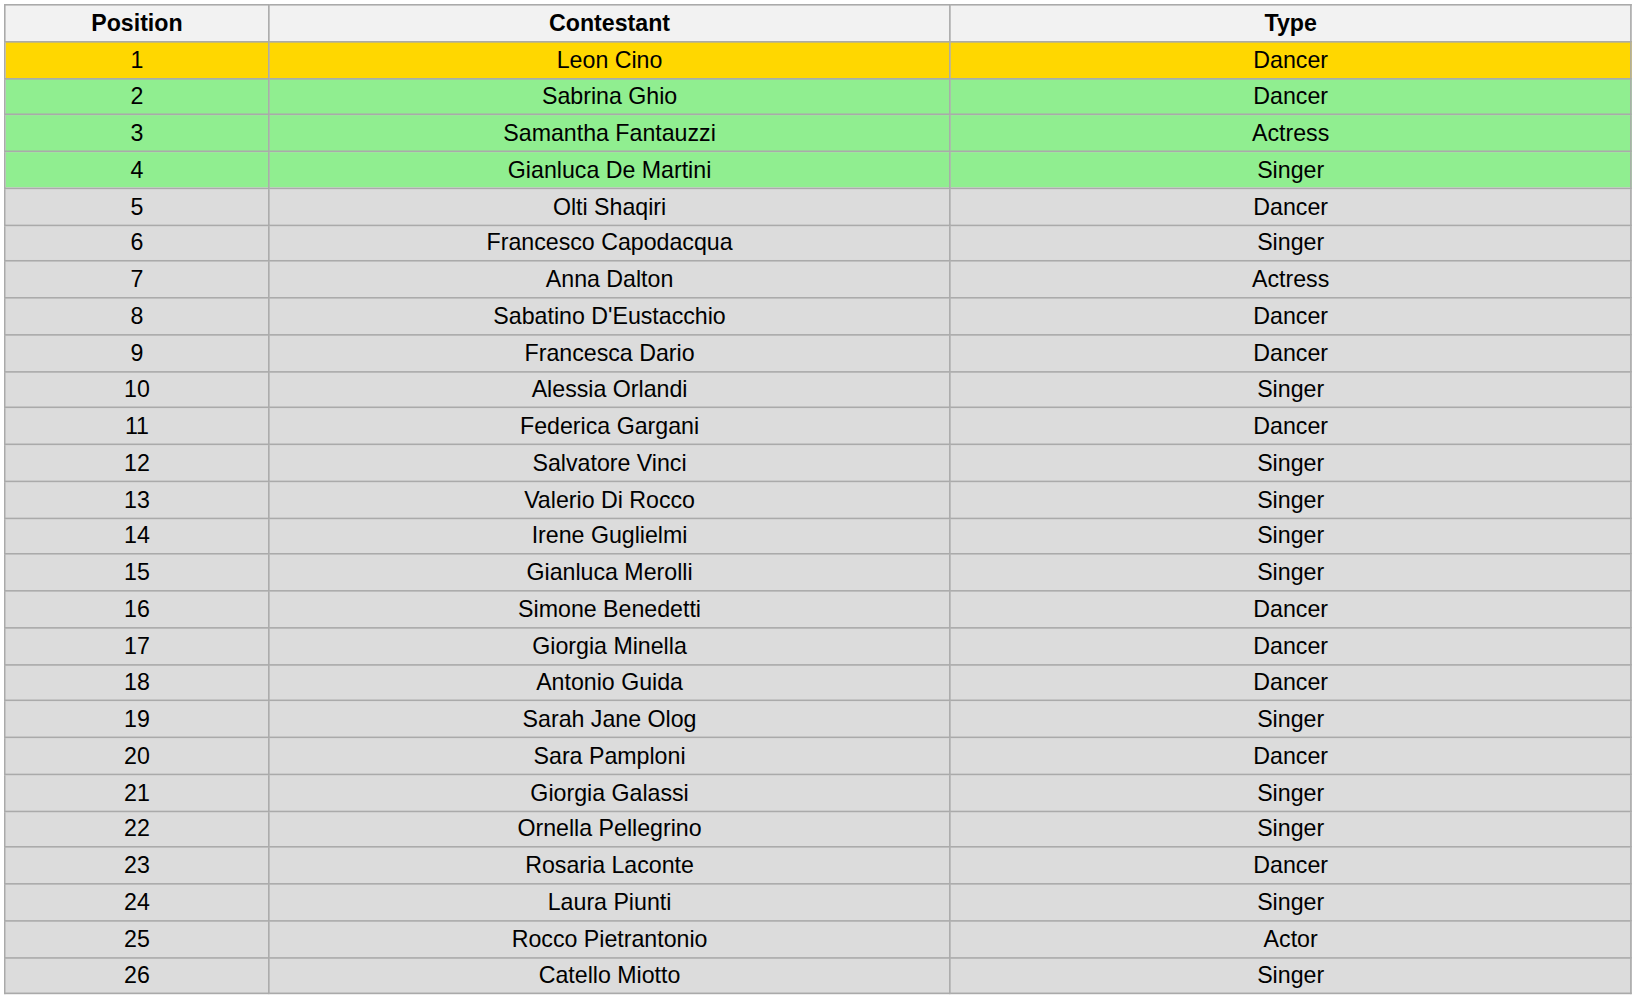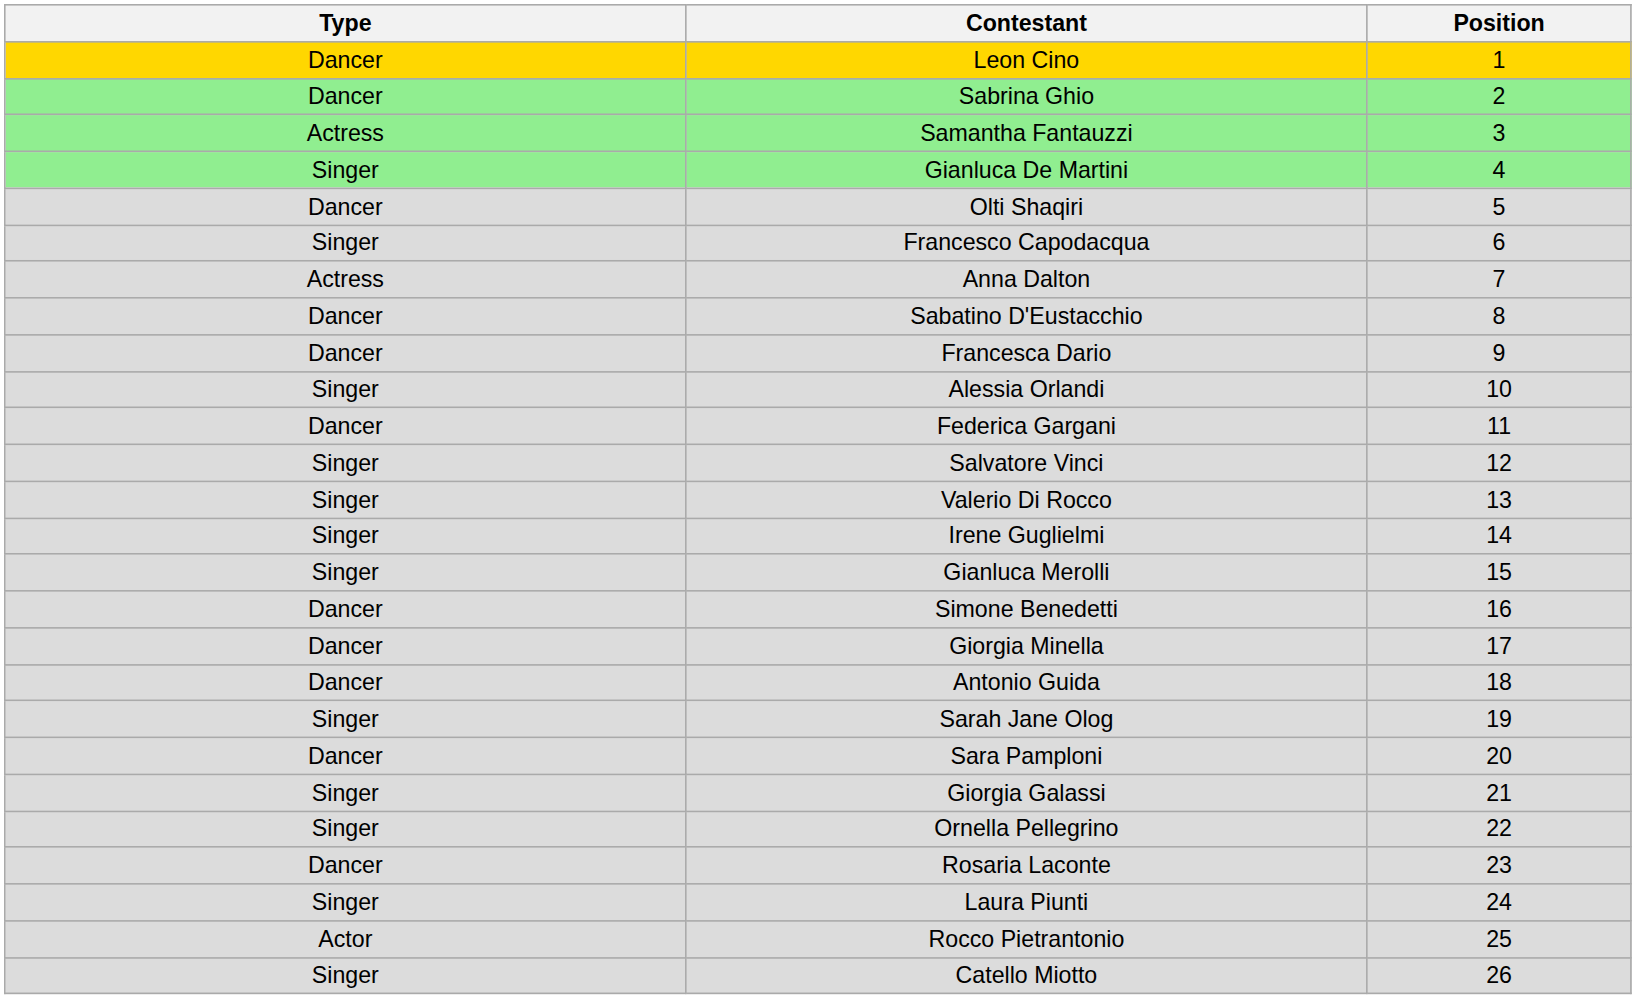columns swapped: Position <-> Type
